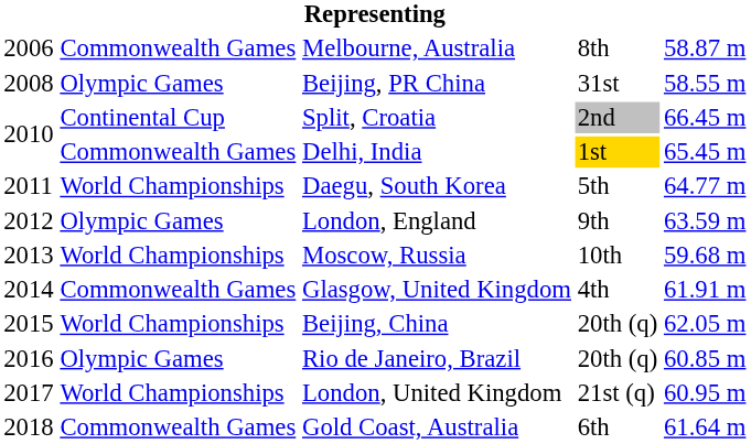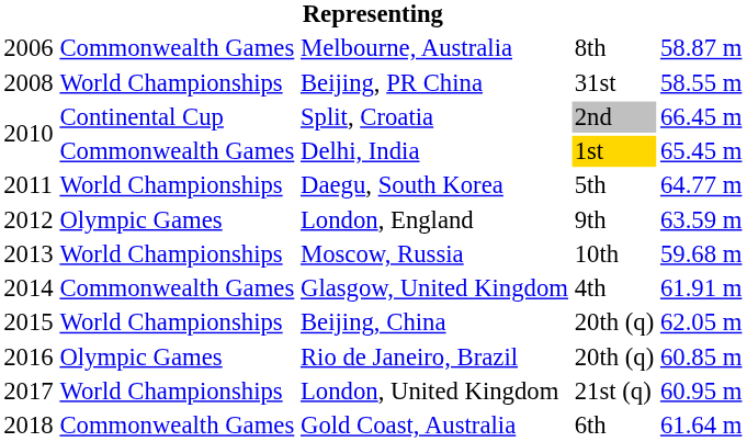Beijing, PR China | column 2: Olympic Games -> World Championships
